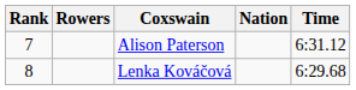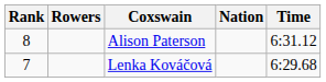Alison Paterson | Rank: 7 -> 8
Lenka Kováčová | Rank: 8 -> 7
